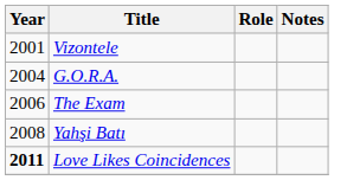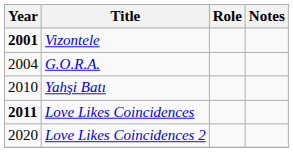Vizontele | Year: normal -> bold
- row: 2006 | The Exam
Yahşi Batı | Year: 2008 -> 2010
+ row: 2020 | Love Likes Coincidences 2
